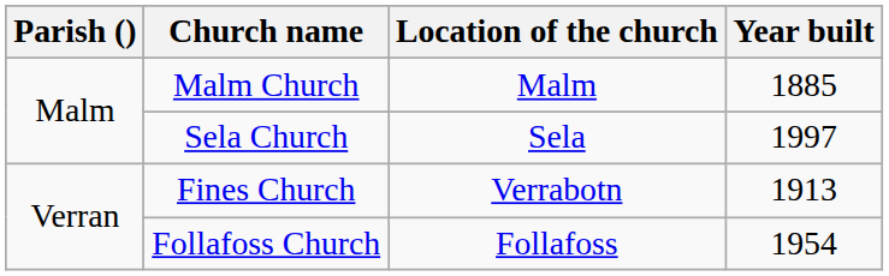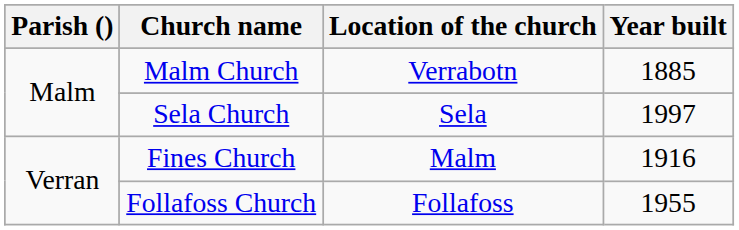Malm Church | Location of the church: Malm -> Verrabotn
Fines Church | Location of the church: Verrabotn -> Malm
Fines Church | Year built: 1913 -> 1916
Follafoss Church | Year built: 1954 -> 1955
